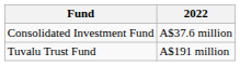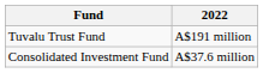rows swapped: Tuvalu Trust Fund <-> Consolidated Investment Fund
